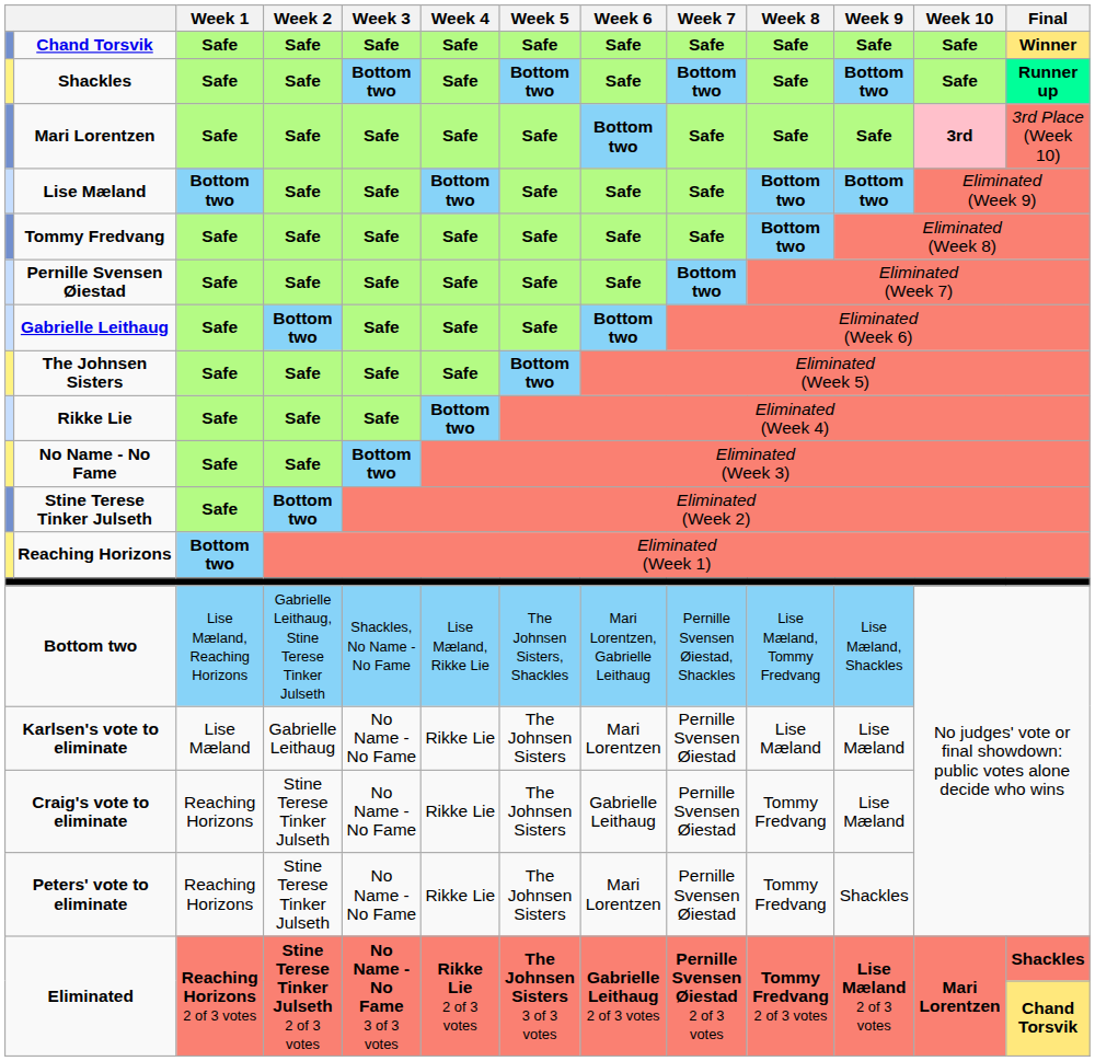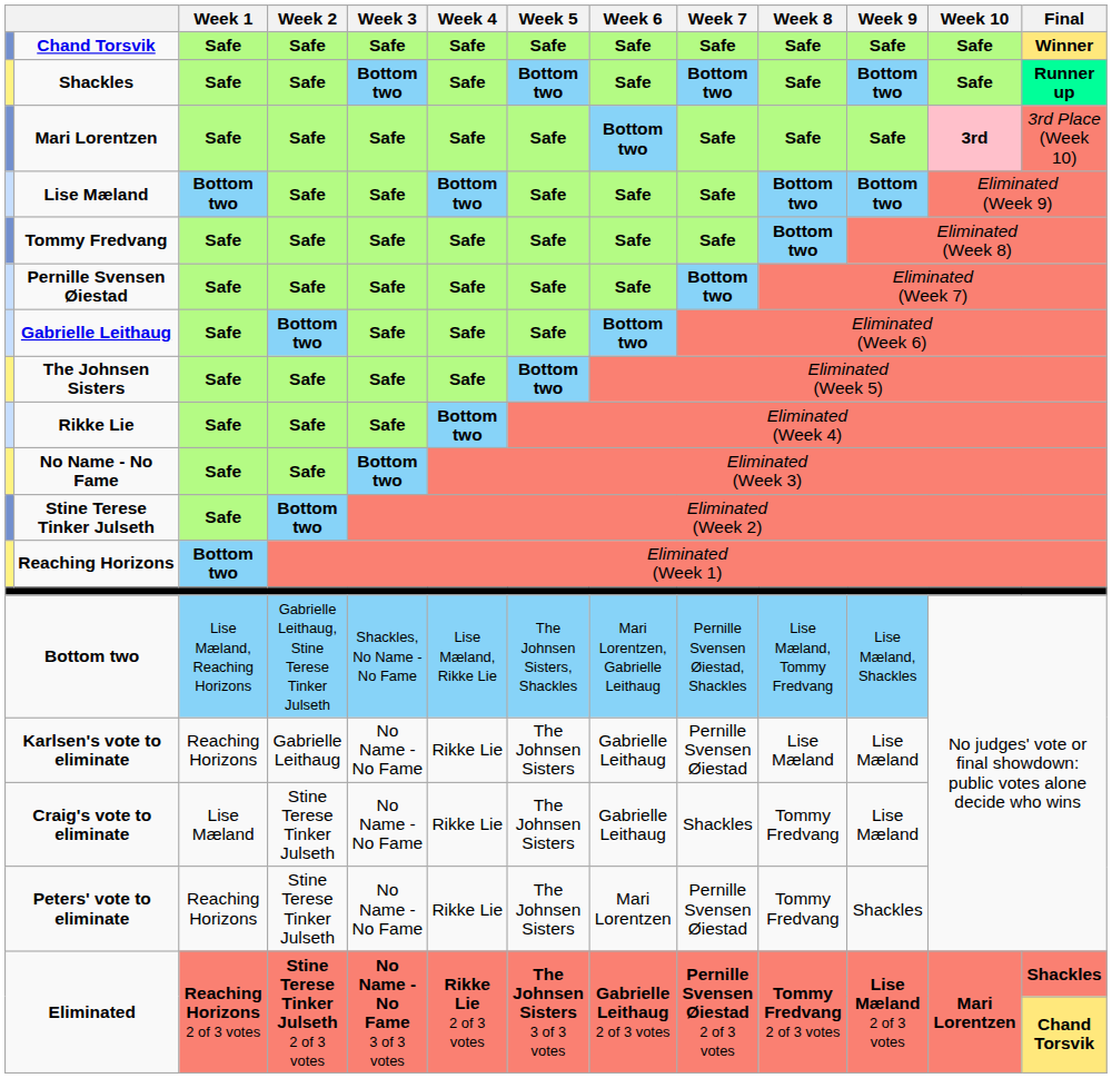Karlsen's vote to eliminate | Week 1: Lise Mæland -> Reaching Horizons
Karlsen's vote to eliminate | Week 6: Mari Lorentzen -> Gabrielle Leithaug
Craig's vote to eliminate | Week 1: Reaching Horizons -> Lise Mæland
Craig's vote to eliminate | Week 7: Pernille Svensen Øiestad -> Shackles
